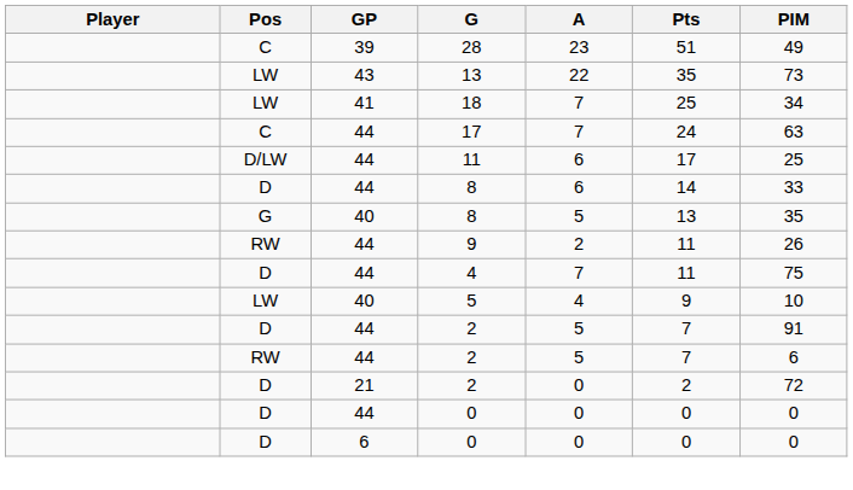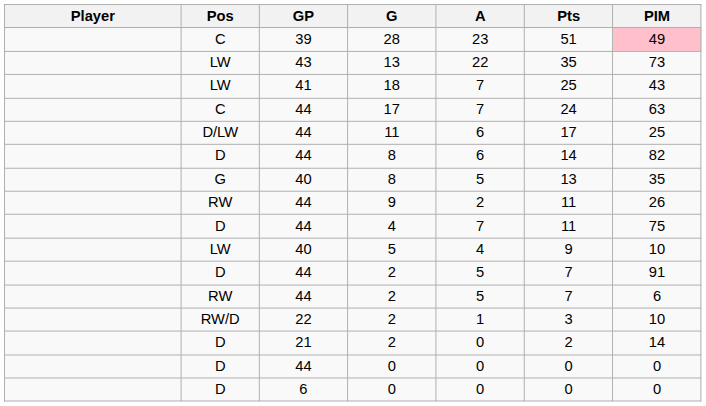28 | PIM: no background -> pink background
18 | PIM: 34 -> 43
44 / 8 | PIM: 33 -> 82
+ row: RW/D | 22 | 2 | 1 | 3 | 10
21 / 2 | PIM: 72 -> 14
